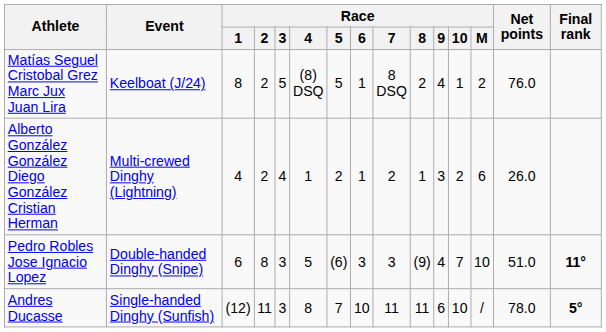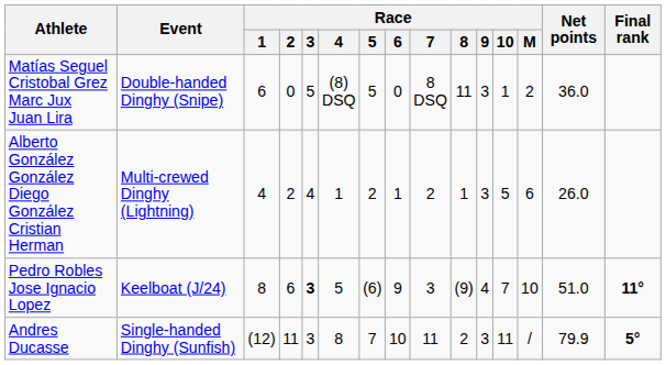Matías Seguel Cristobal Grez Marc Jux Juan Lira | Event: Keelboat (J/24) -> Double-handed Dinghy (Snipe)
Matías Seguel Cristobal Grez Marc Jux Juan Lira | Race / 1: 8 -> 6
Matías Seguel Cristobal Grez Marc Jux Juan Lira | Race / 2: 2 -> 0
Matías Seguel Cristobal Grez Marc Jux Juan Lira | Race / 6: 1 -> 0
Matías Seguel Cristobal Grez Marc Jux Juan Lira | Race / 8: 2 -> 11
Matías Seguel Cristobal Grez Marc Jux Juan Lira | Race / 9: 4 -> 3
Matías Seguel Cristobal Grez Marc Jux Juan Lira | Net points: 76.0 -> 36.0
Alberto González González Diego González Cristian Herman | Race / 10: 2 -> 5
Pedro Robles Jose Ignacio Lopez | Event: Double-handed Dinghy (Snipe) -> Keelboat (J/24)
Pedro Robles Jose Ignacio Lopez | Race / 1: 6 -> 8
Pedro Robles Jose Ignacio Lopez | Race / 2: 8 -> 6
Pedro Robles Jose Ignacio Lopez | Race / 3: normal -> bold
Pedro Robles Jose Ignacio Lopez | Race / 6: 3 -> 9
Andres Ducasse | Race / 8: 11 -> 2
Andres Ducasse | Race / 9: 6 -> 3
Andres Ducasse | Race / 10: 10 -> 11
Andres Ducasse | Net points: 78.0 -> 79.9
